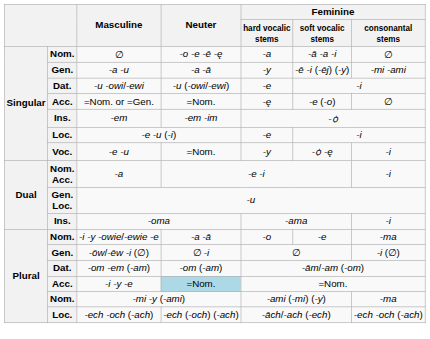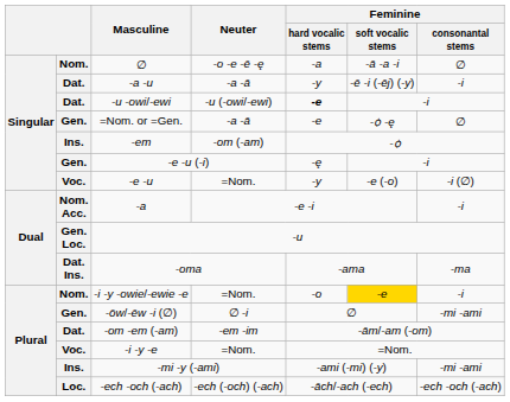-a -u | column 2: Gen. -> Dat.
-a -u | Feminine / consonantal stems: -mi -ami -> -i
-u -owi/-ewi | Feminine / hard vocalic stems: normal -> bold
=Nom. or =Gen. | column 2: Acc. -> Gen.
=Nom. or =Gen. | Neuter: =Nom. -> -a -ā
=Nom. or =Gen. | Feminine / hard vocalic stems: -ę -> -e
=Nom. or =Gen. | Feminine / soft vocalic stems: -e (-o) -> -ꟁ -ę
-em | Neuter: -em -im -> -om (-am)
-e -u (-i) | column 2: Loc. -> Gen.
-e -u (-i) | Feminine / hard vocalic stems: -e -> -ę
-e -u | Feminine / soft vocalic stems: -ꟁ -ę -> -e (-o)
-e -u | Feminine / consonantal stems: -i -> -i (∅)
-oma | column 2: Ins. -> Dat. Ins.
-oma | Feminine / consonantal stems: -i -> -ma
-i -y -owie/-ewie -e | Neuter: -a -ā -> =Nom.
-i -y -owie/-ewie -e | Feminine / soft vocalic stems: no background -> gold background
-i -y -owie/-ewie -e | Feminine / consonantal stems: -ma -> -i
-ōw/-ēw -i (∅) | Feminine / consonantal stems: -i (∅) -> -mi -ami
-om -em (-am) | Neuter: -om (-am) -> -em -im
-i -y -e | column 2: Acc. -> Voc.
-i -y -e | Neuter: lightblue background -> no background
-mi -y (-ami) | column 2: Nom. -> Ins.
-mi -y (-ami) | Feminine / consonantal stems: -ma -> -mi -ami
